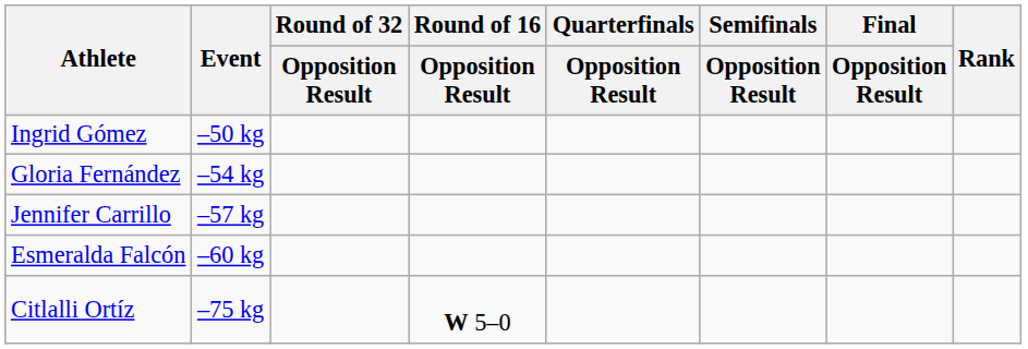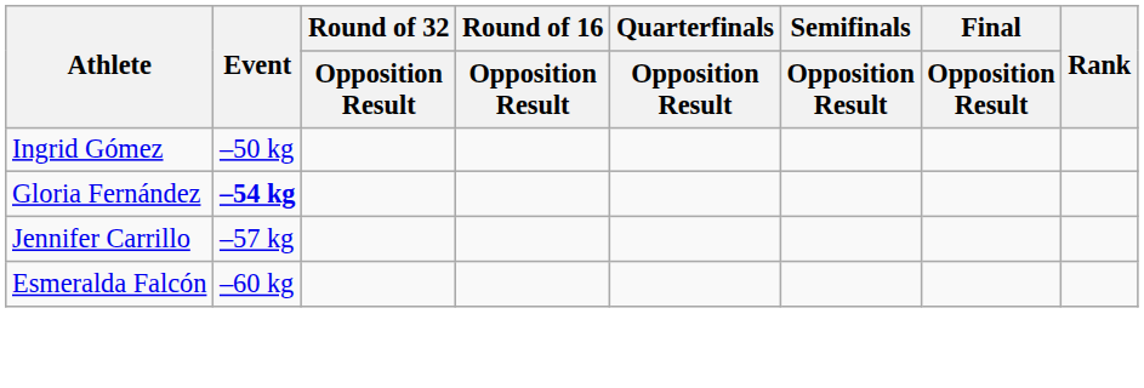Gloria Fernández | Event: normal -> bold
- row: Citlalli Ortíz | –75 kg | W 5–0
